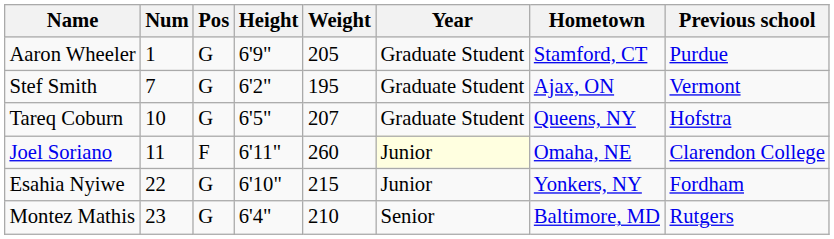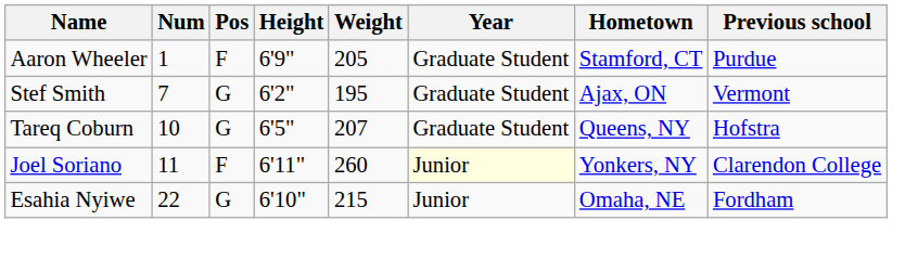Aaron Wheeler | Pos: G -> F
Joel Soriano | Hometown: Omaha, NE -> Yonkers, NY
Esahia Nyiwe | Hometown: Yonkers, NY -> Omaha, NE
- row: Montez Mathis | 23 | G | 6'4" | 210 | Senior | Baltimore, MD | Rutgers
